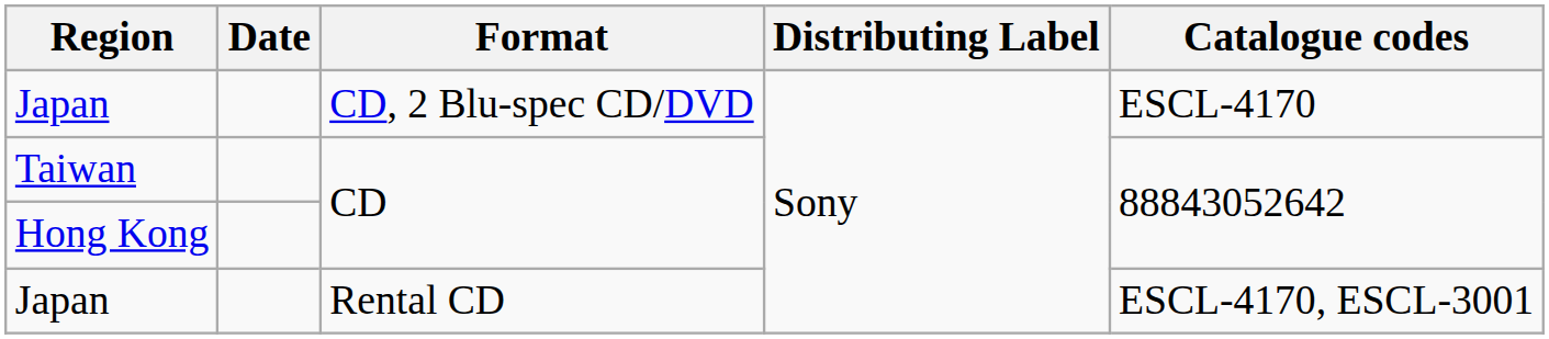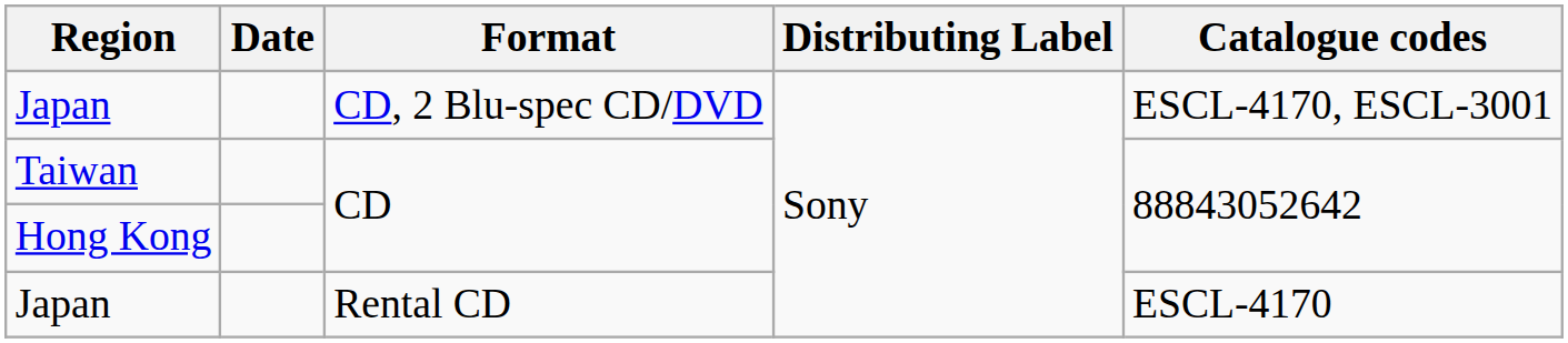Japan / CD, 2 Blu-spec CD/DVD | Catalogue codes: ESCL-4170 -> ESCL-4170, ESCL-3001
Japan / Rental CD | Catalogue codes: ESCL-4170, ESCL-3001 -> ESCL-4170
